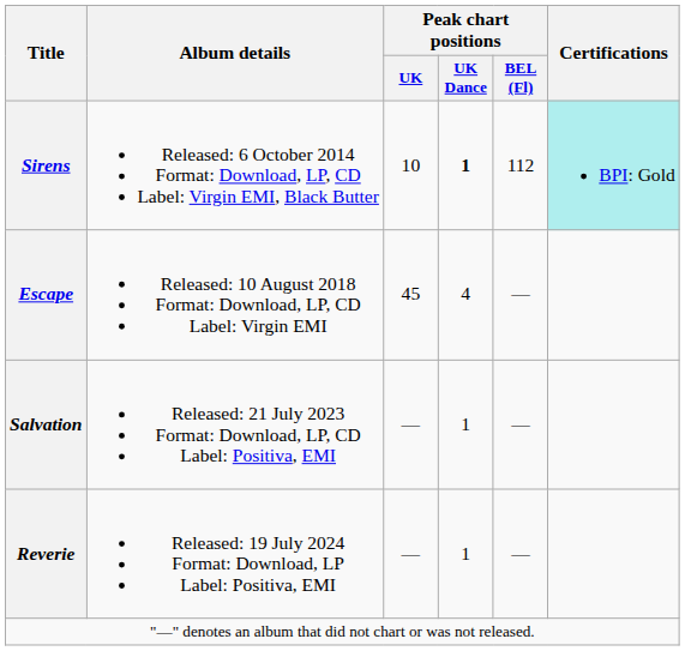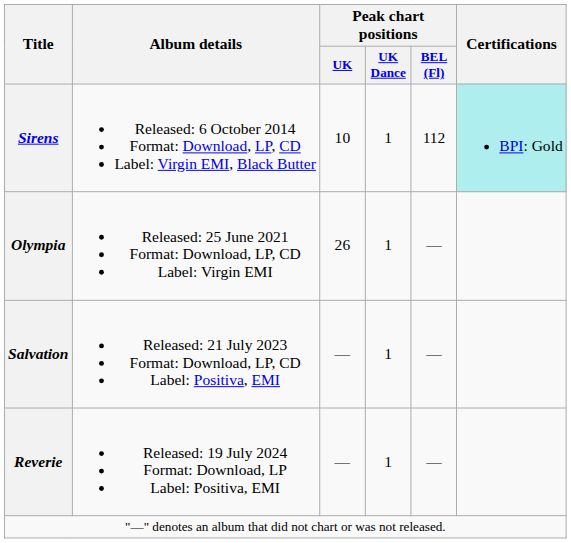Sirens | Peak chart positions / UK Dance: bold -> normal
- row: Escape | Released: 10 August 2018 Format: Download, LP, CD Label: Virgin EMI | 45 | 4 | —
+ row: Olympia | Released: 25 June 2021 Format: Download, LP, CD Label: Virgin EMI | 26 | 1 | —
